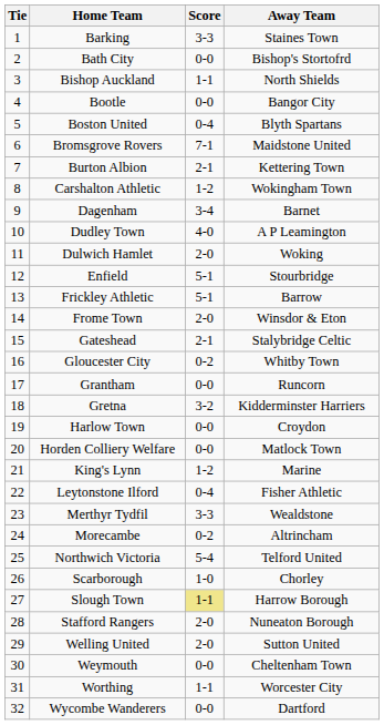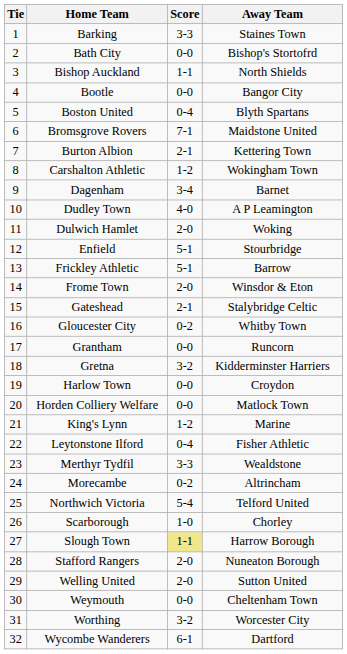Worthing | Score: 1-1 -> 3-2
Wycombe Wanderers | Score: 0-0 -> 6-1
